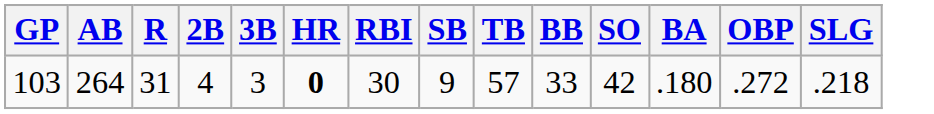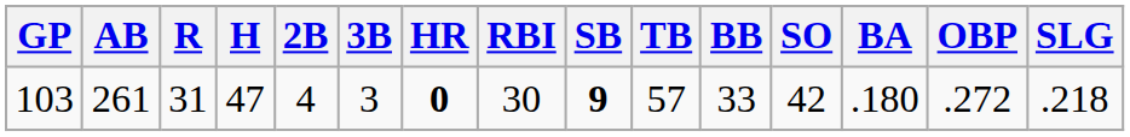+ column: H | 47
103 | AB: 264 -> 261
103 | SB: normal -> bold
